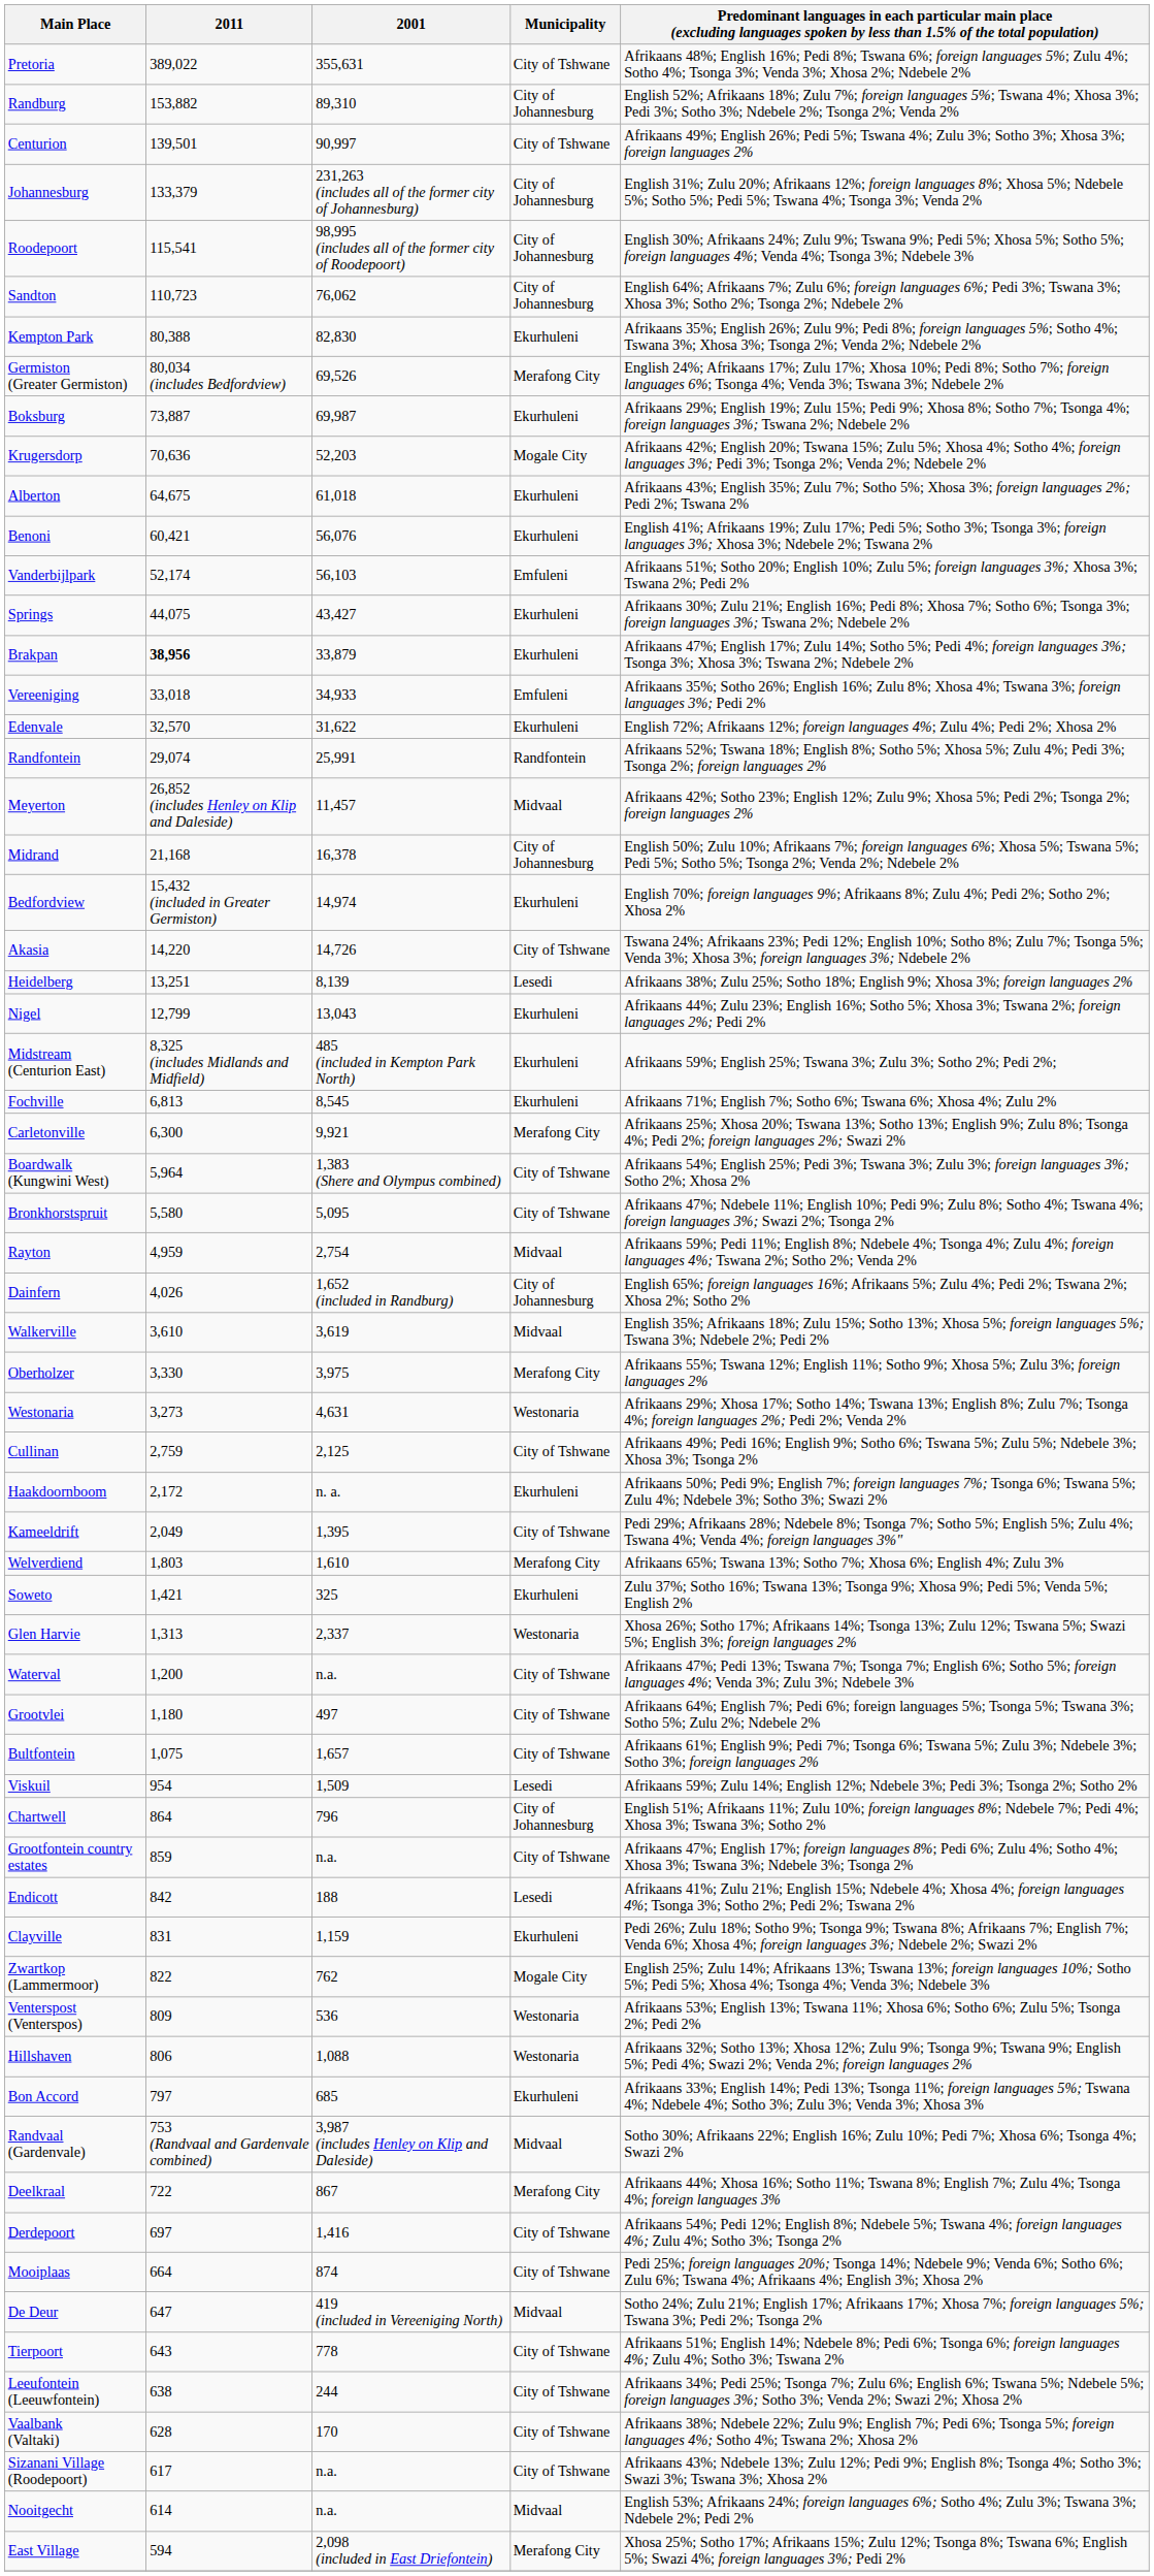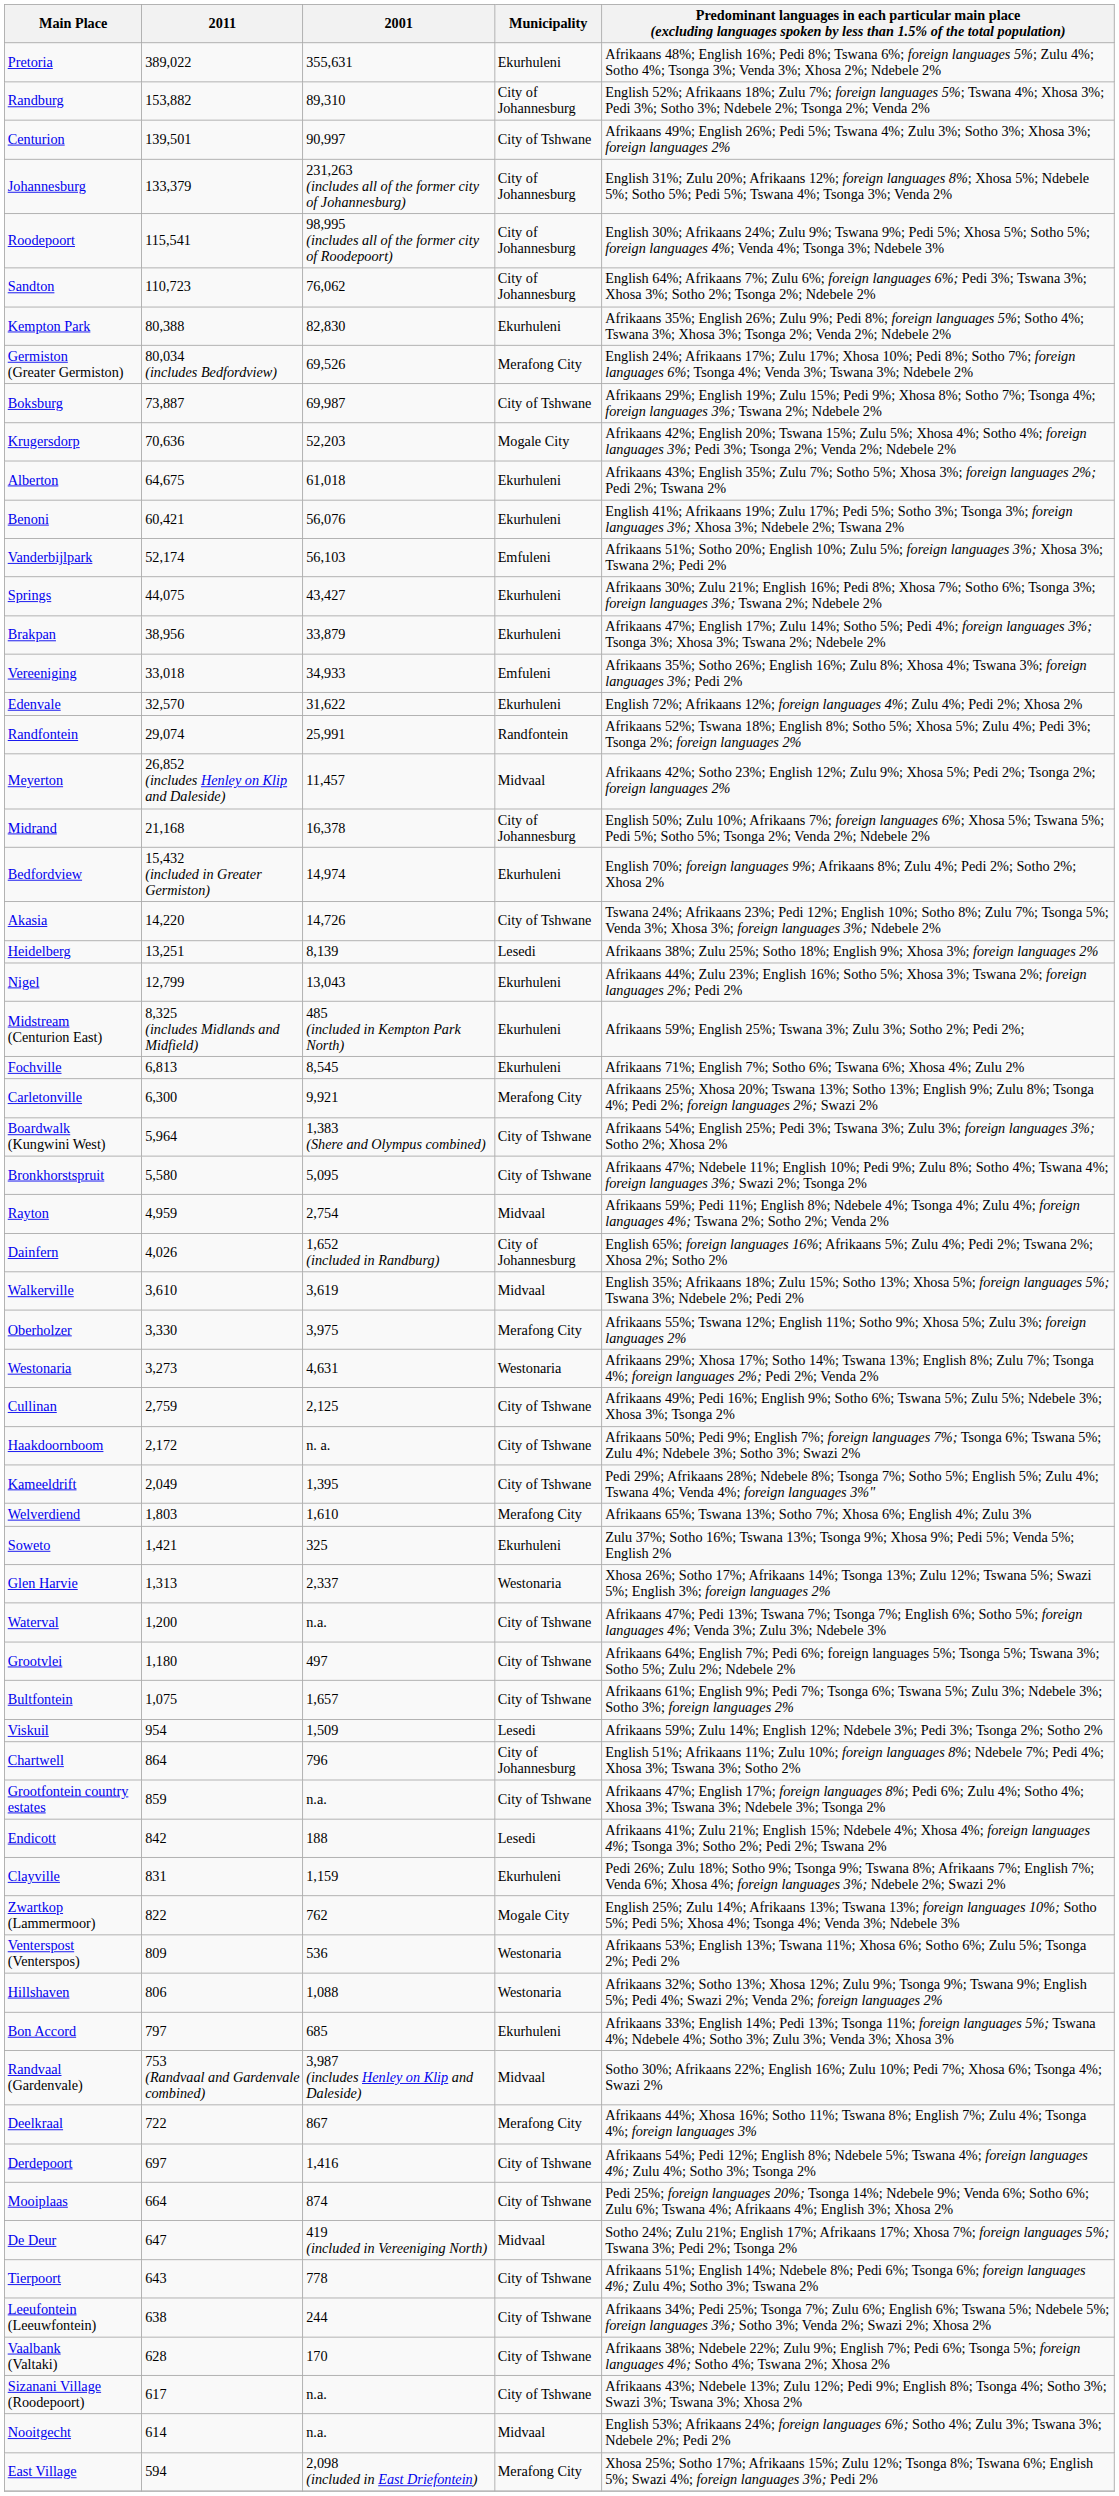Pretoria | Municipality: City of Tshwane -> Ekurhuleni
Boksburg | Municipality: Ekurhuleni -> City of Tshwane
Brakpan | 2011: bold -> normal
Haakdoornboom | Municipality: Ekurhuleni -> City of Tshwane
